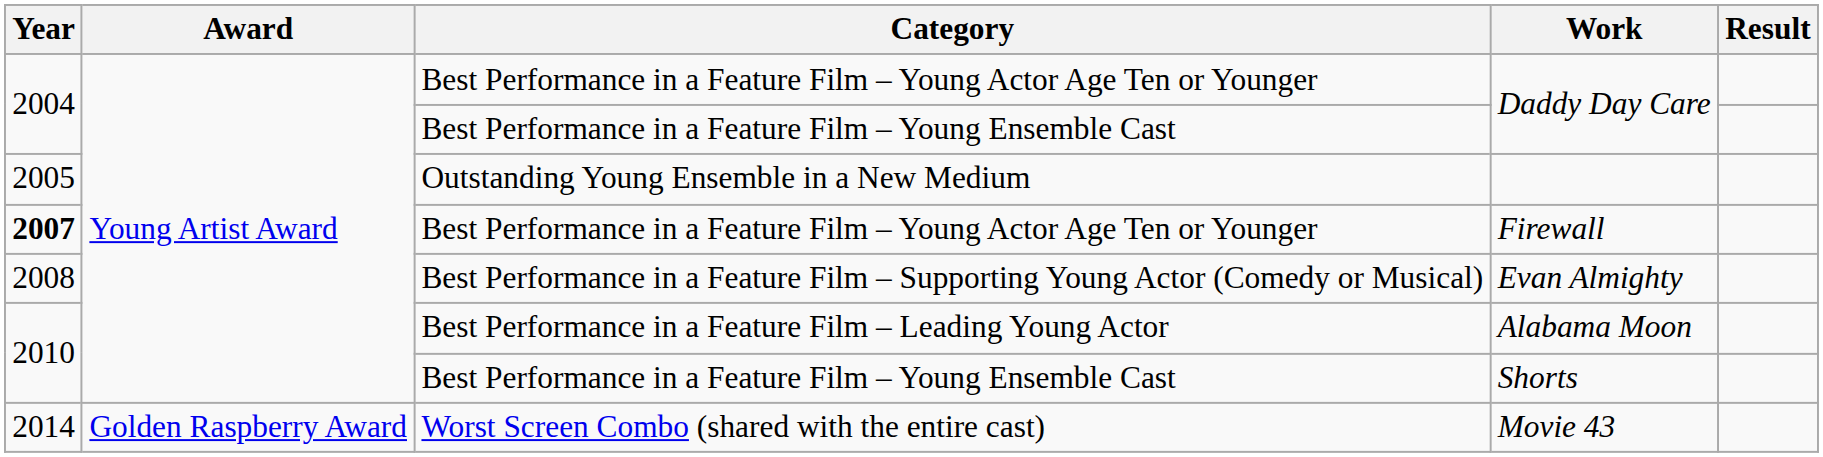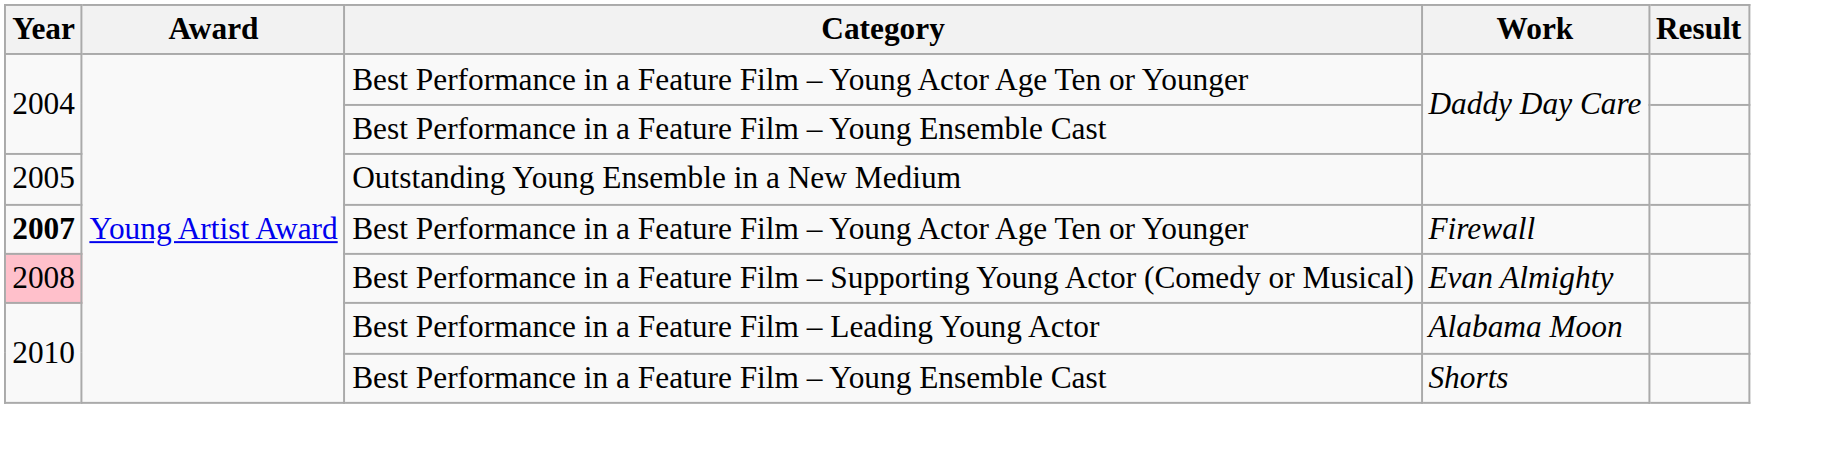Evan Almighty | Year: no background -> pink background
- row: 2014 | Golden Raspberry Award | Worst Screen Combo (shared with the entire cast) | Movie 43
